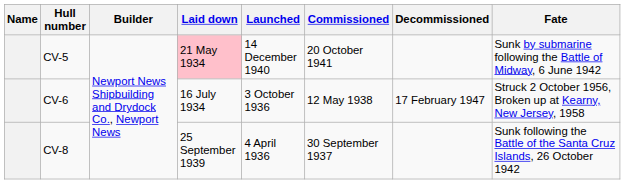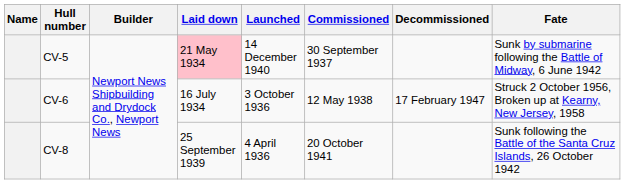CV-5 | Commissioned: 20 October 1941 -> 30 September 1937
CV-8 | Commissioned: 30 September 1937 -> 20 October 1941
